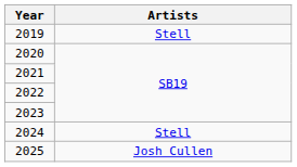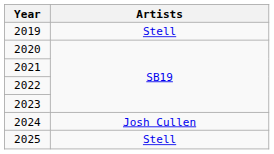2024 | Artists: Stell -> Josh Cullen
2025 | Artists: Josh Cullen -> Stell
